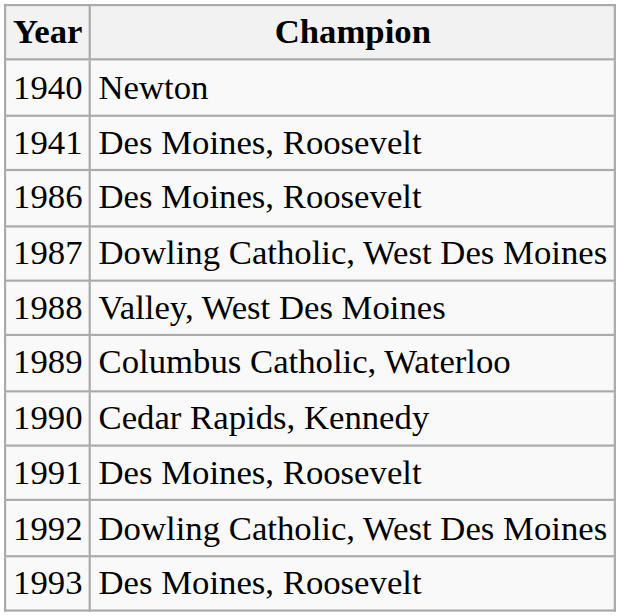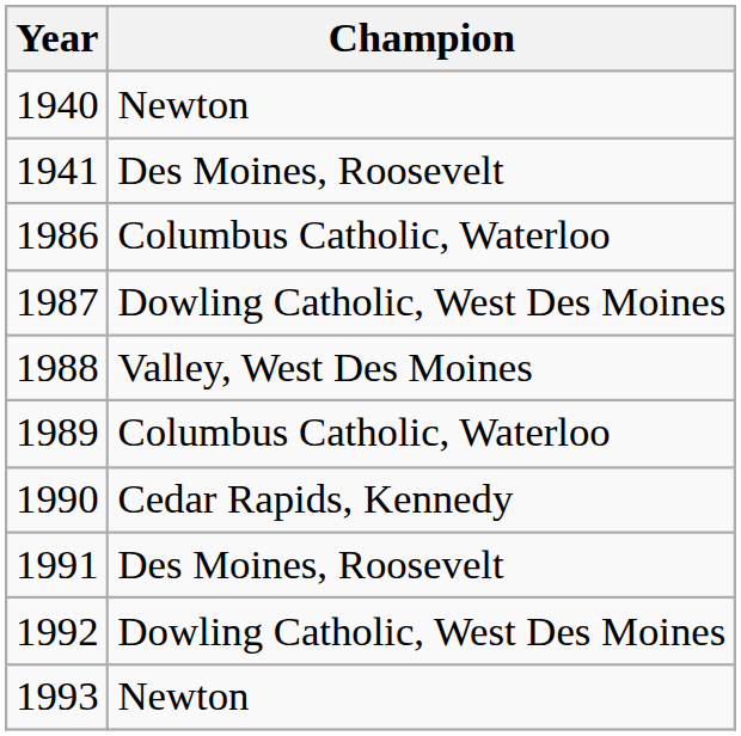1986 | Champion: Des Moines, Roosevelt -> Columbus Catholic, Waterloo
1993 | Champion: Des Moines, Roosevelt -> Newton
